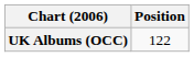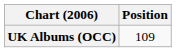UK Albums (OCC) | Position: 122 -> 109
